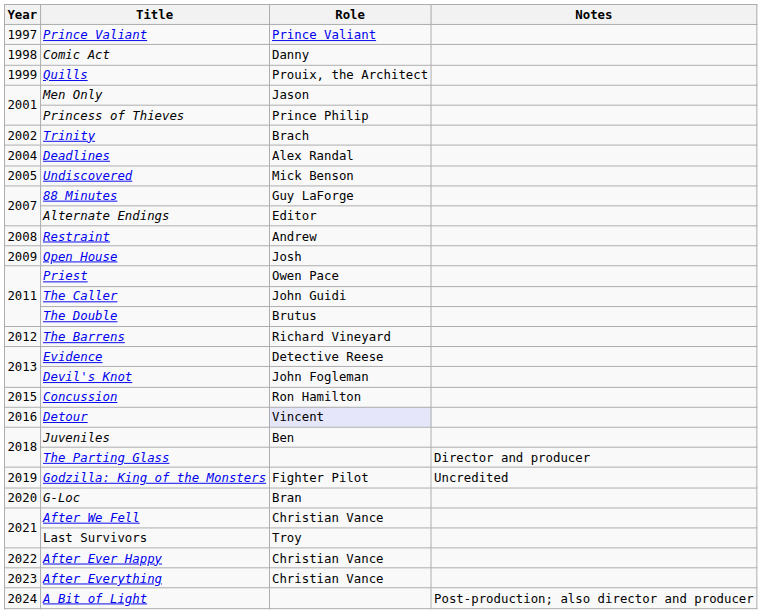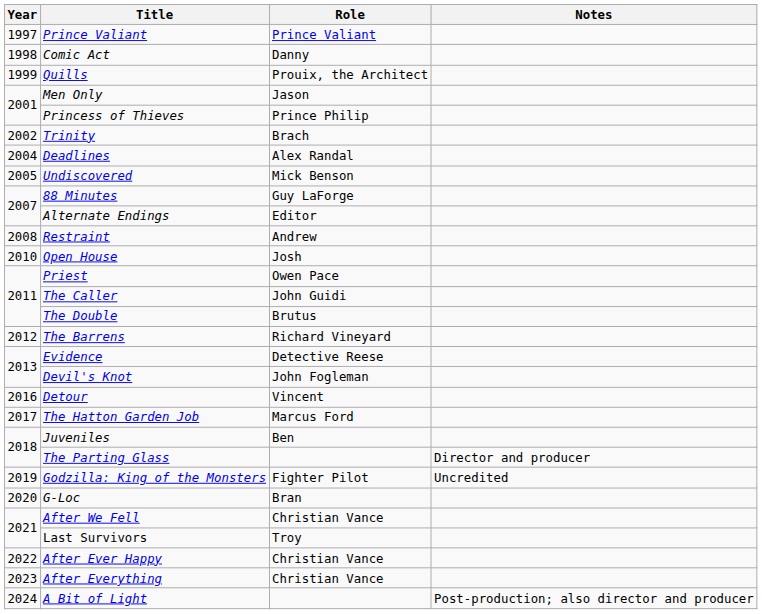Open House | Year: 2009 -> 2010
- row: 2015 | Concussion | Ron Hamilton
Detour | Role: lavender background -> no background
+ row: 2017 | The Hatton Garden Job | Marcus Ford
